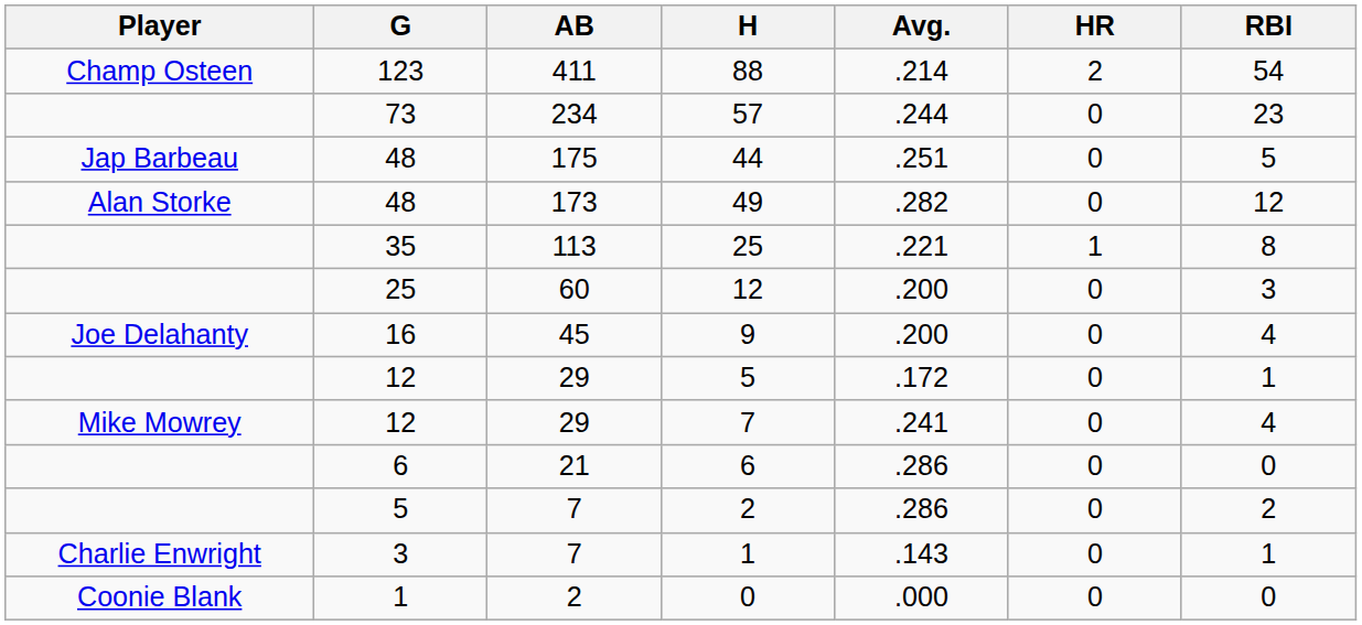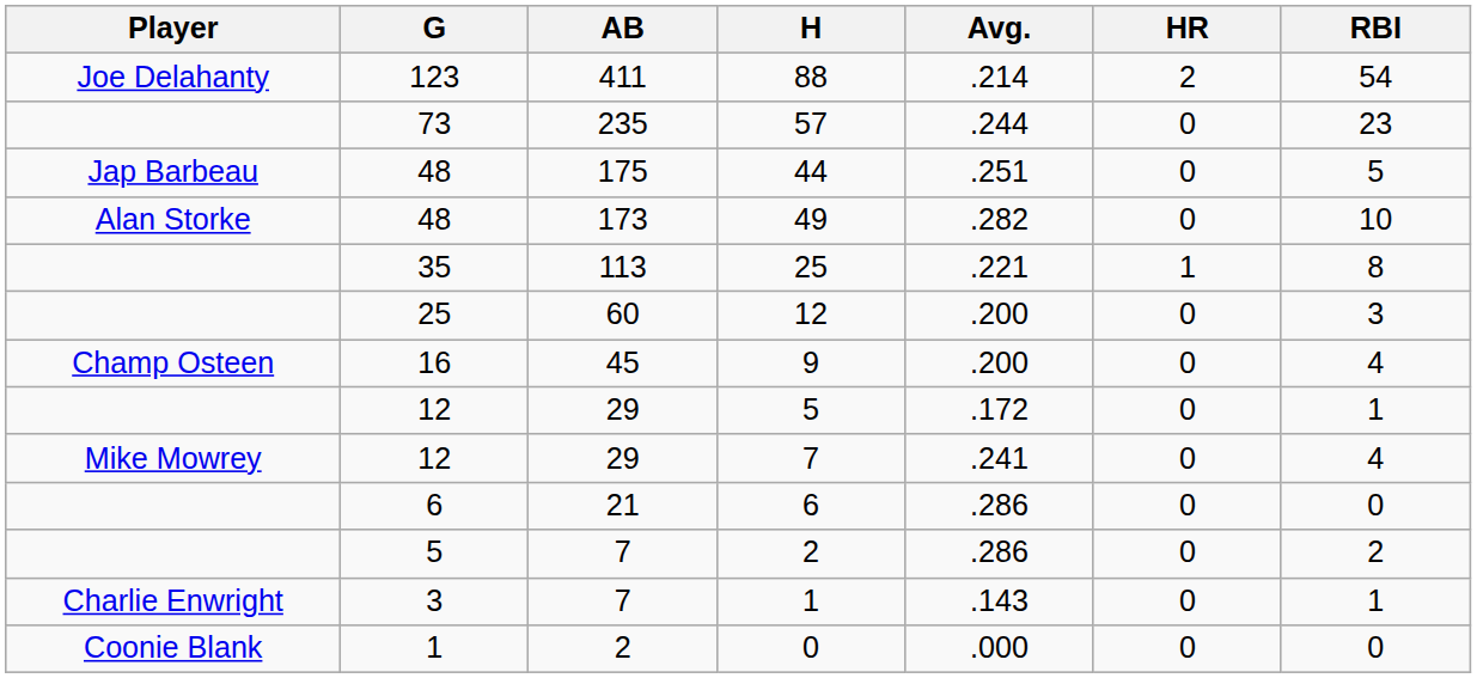88 | Player: Champ Osteen -> Joe Delahanty
57 | AB: 234 -> 235
49 | RBI: 12 -> 10
9 | Player: Joe Delahanty -> Champ Osteen
